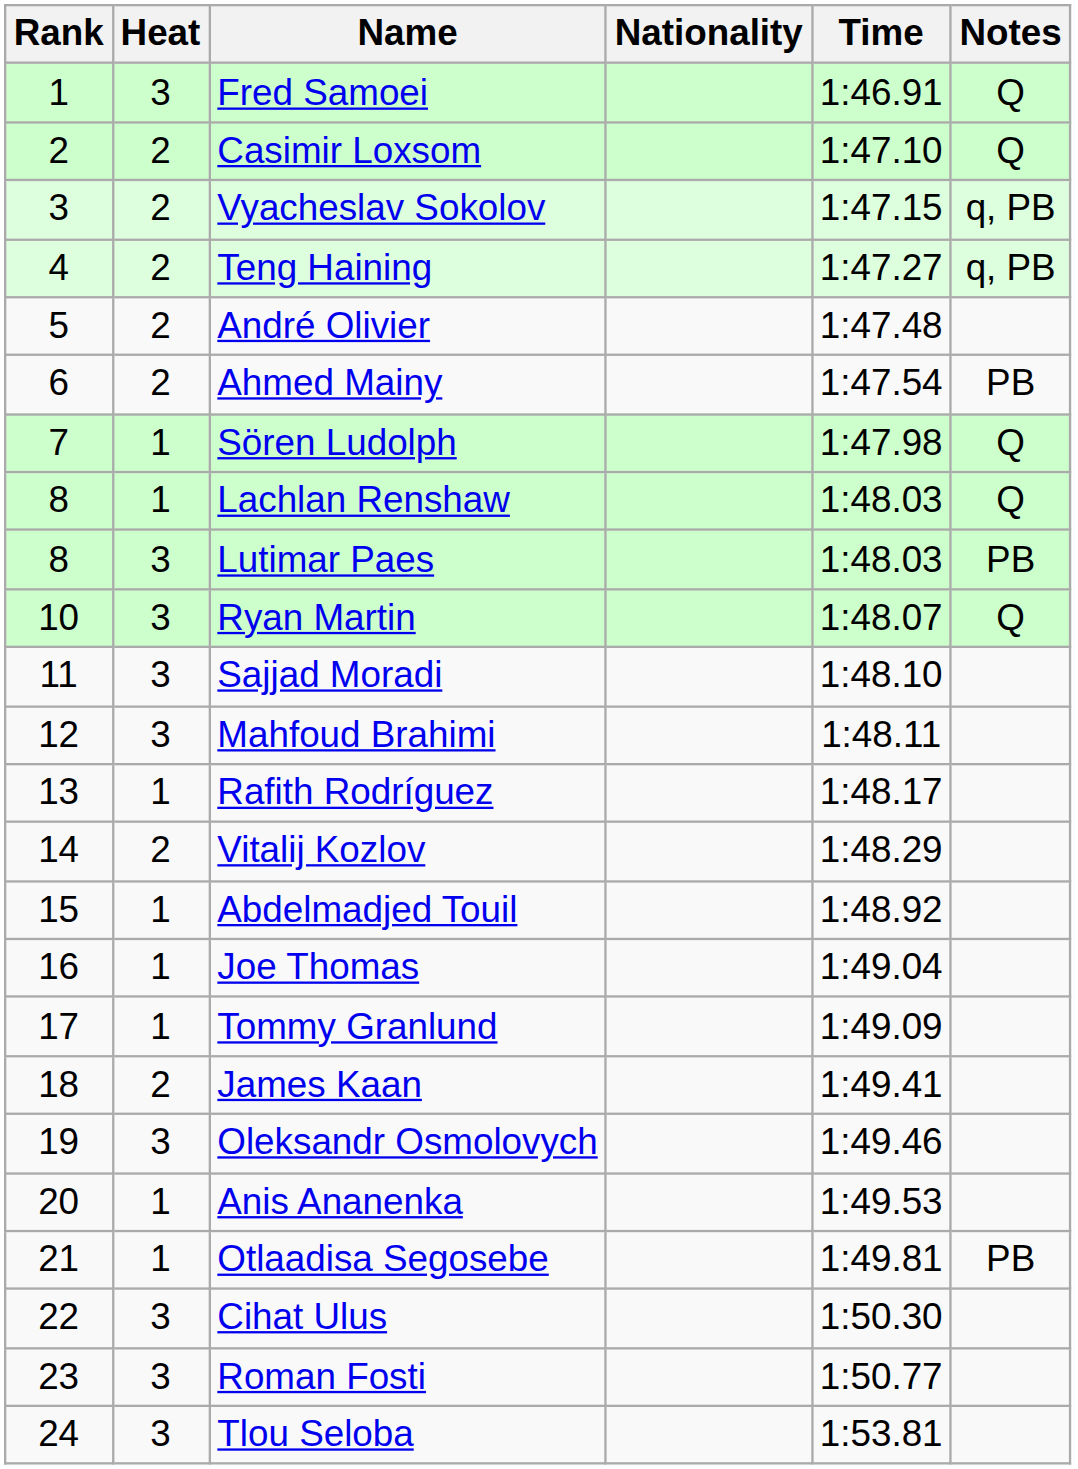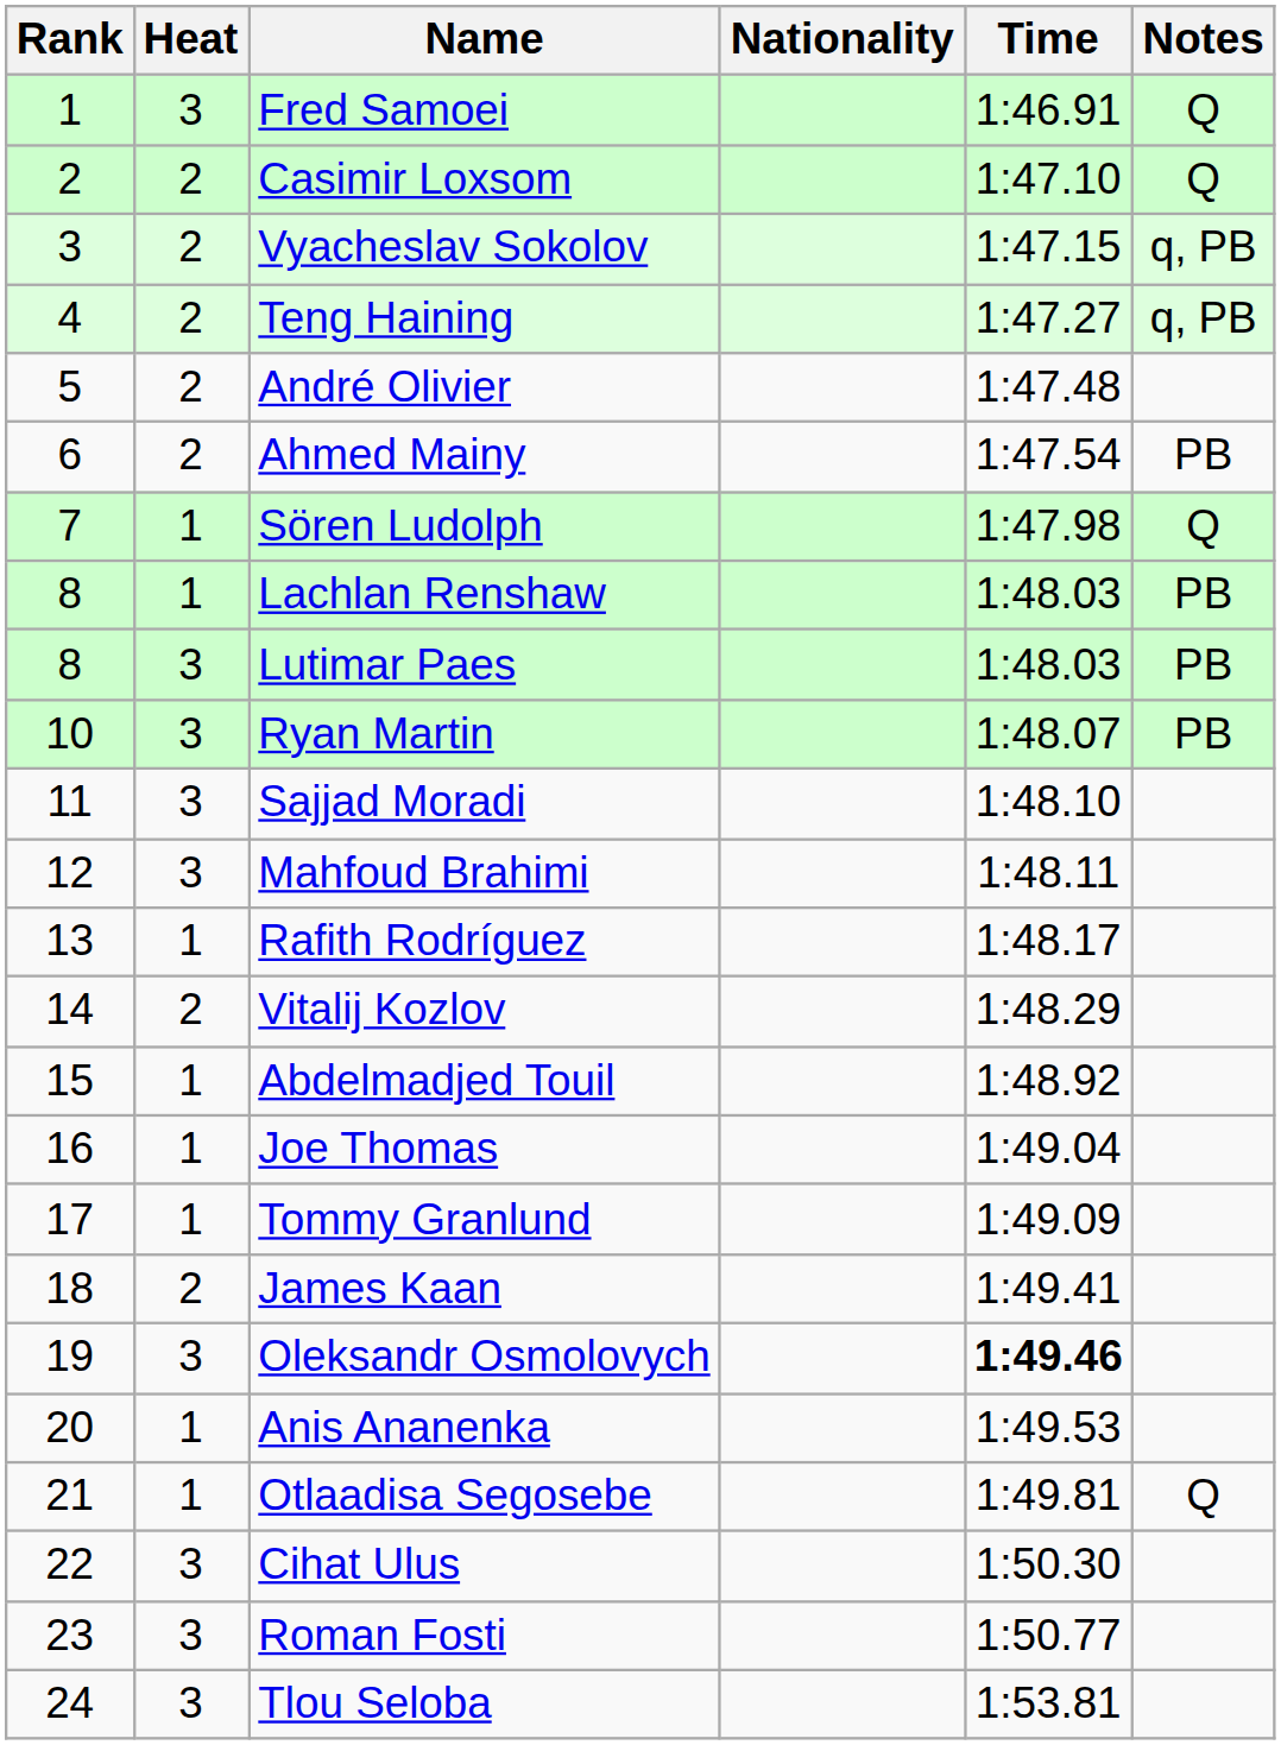Lachlan Renshaw | Notes: Q -> PB
Ryan Martin | Notes: Q -> PB
Oleksandr Osmolovych | Time: normal -> bold
Otlaadisa Segosebe | Notes: PB -> Q
